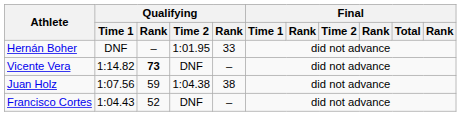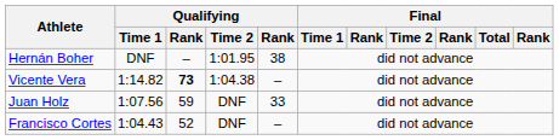Hernán Boher | column 5: 33 -> 38
Vicente Vera | Qualifying / Time 2: DNF -> 1:04.38
Juan Holz | Qualifying / Time 2: 1:04.38 -> DNF
Juan Holz | column 5: 38 -> 33
